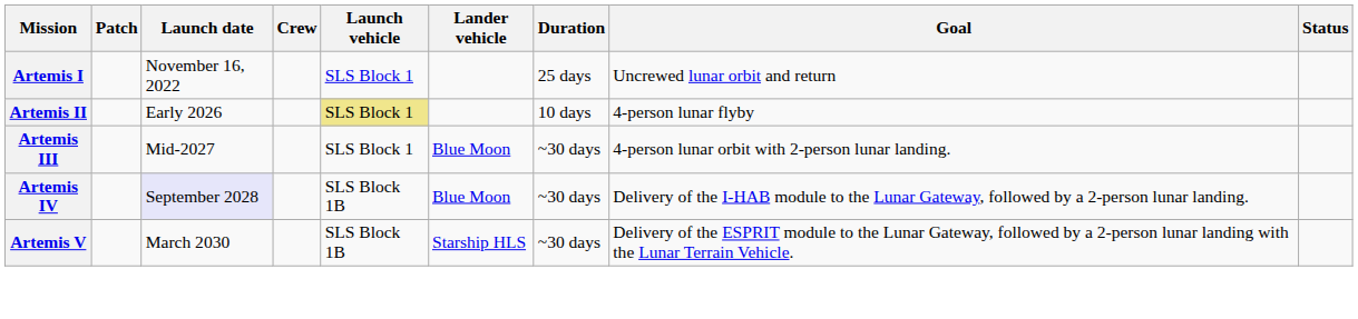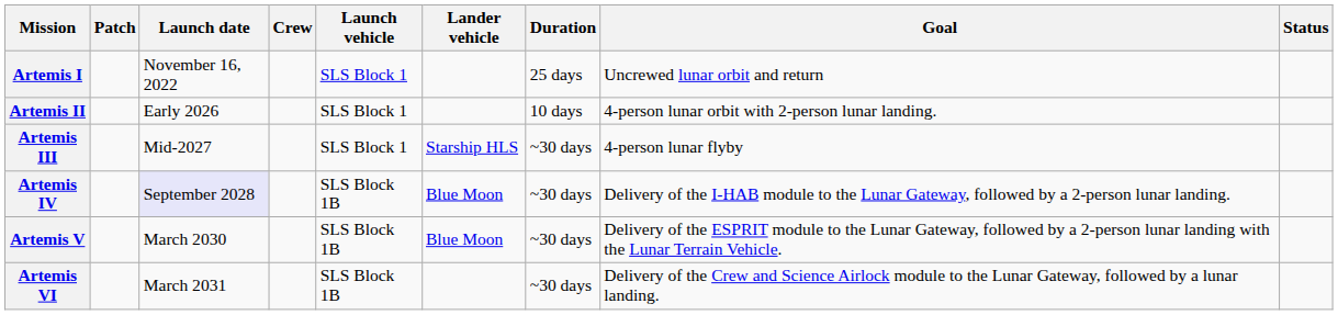Artemis II | Launch vehicle: khaki background -> no background
Artemis II | Goal: 4-person lunar flyby -> 4-person lunar orbit with 2-person lunar landing.
Artemis III | Lander vehicle: Blue Moon -> Starship HLS
Artemis III | Goal: 4-person lunar orbit with 2-person lunar landing. -> 4-person lunar flyby
Artemis V | Lander vehicle: Starship HLS -> Blue Moon
+ row: Artemis VI | March 2031 | SLS Block 1B | ~30 days | Delivery of the Crew and Science Airlock module to the Lunar Gateway, followed by a lunar landing.
